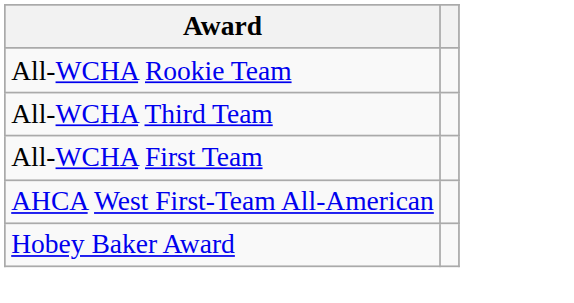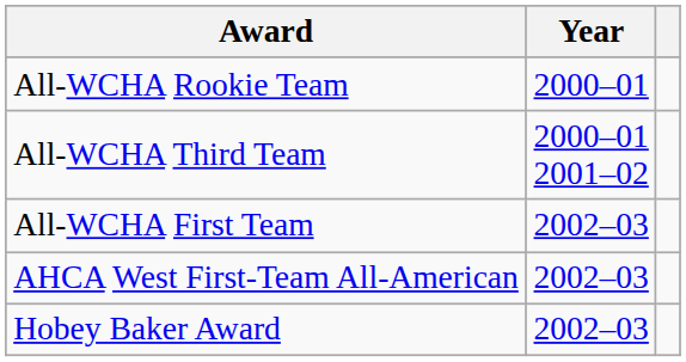+ column: Year | 2000–01 | 2000–01 2001–02 | 2002–03 | 2002–03 | 2002–03
